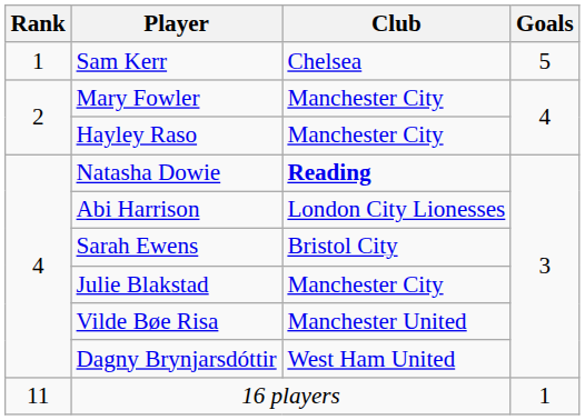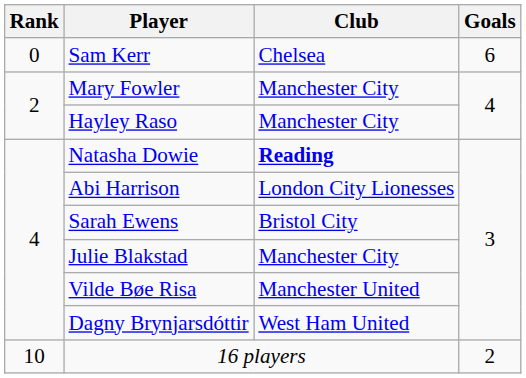Sam Kerr | Rank: 1 -> 0
Sam Kerr | Goals: 5 -> 6
16 players | Rank: 11 -> 10
16 players | Goals: 1 -> 2
